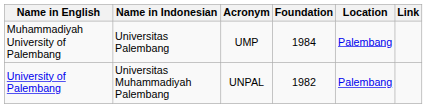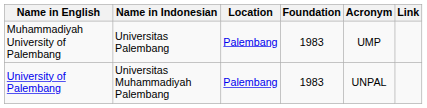columns swapped: Acronym <-> Location
Muhammadiyah University of Palembang | Foundation: 1984 -> 1983
University of Palembang | Foundation: 1982 -> 1983
